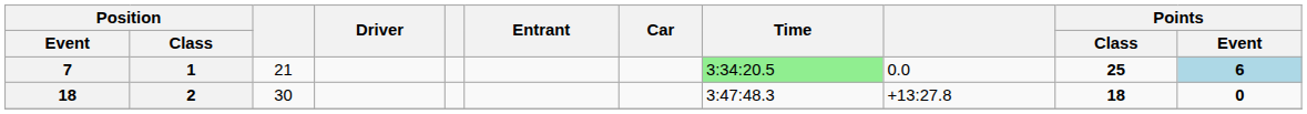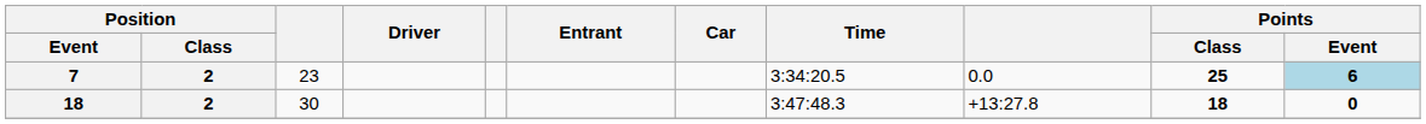7 | Position / Class: 1 -> 2
7 | column 3: 21 -> 23
7 | Time: lightgreen background -> no background
